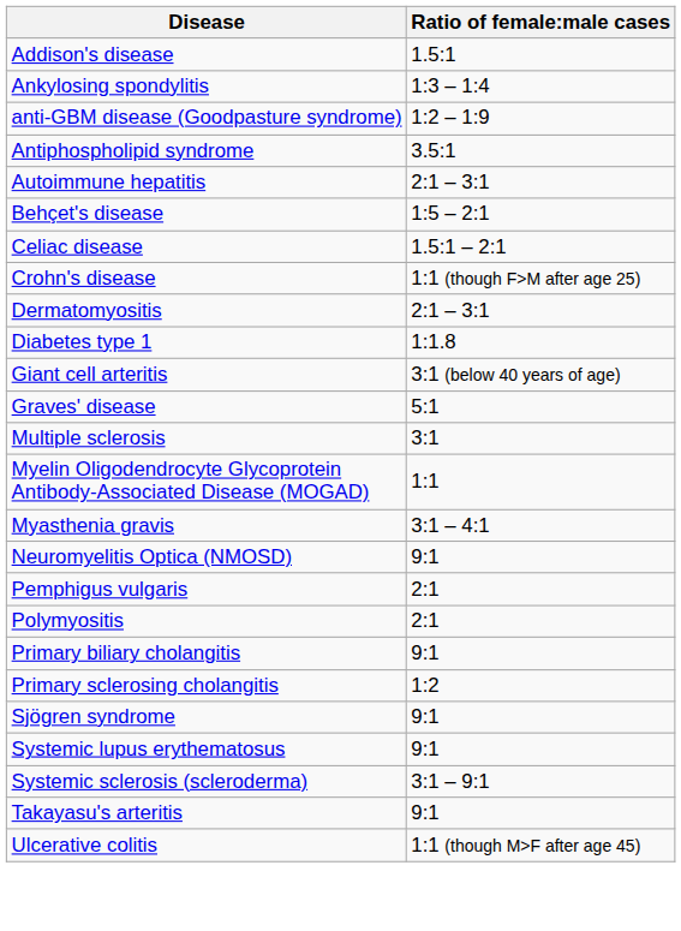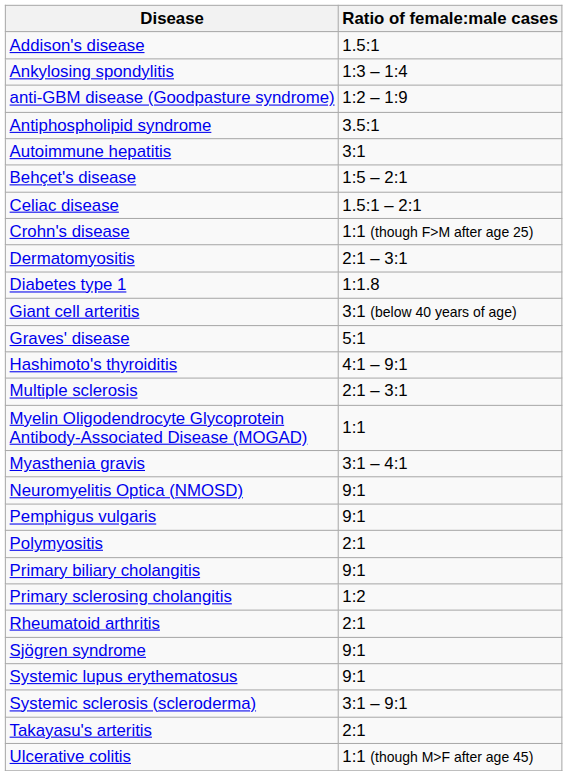Autoimmune hepatitis | Ratio of female:male cases: 2:1 – 3:1 -> 3:1
+ row: Hashimoto's thyroiditis | 4:1 – 9:1
Multiple sclerosis | Ratio of female:male cases: 3:1 -> 2:1 – 3:1
Pemphigus vulgaris | Ratio of female:male cases: 2:1 -> 9:1
+ row: Rheumatoid arthritis | 2:1
Takayasu's arteritis | Ratio of female:male cases: 9:1 -> 2:1
